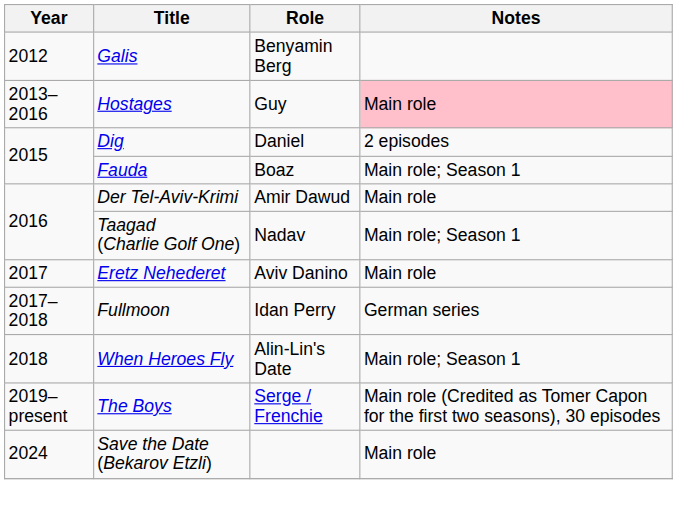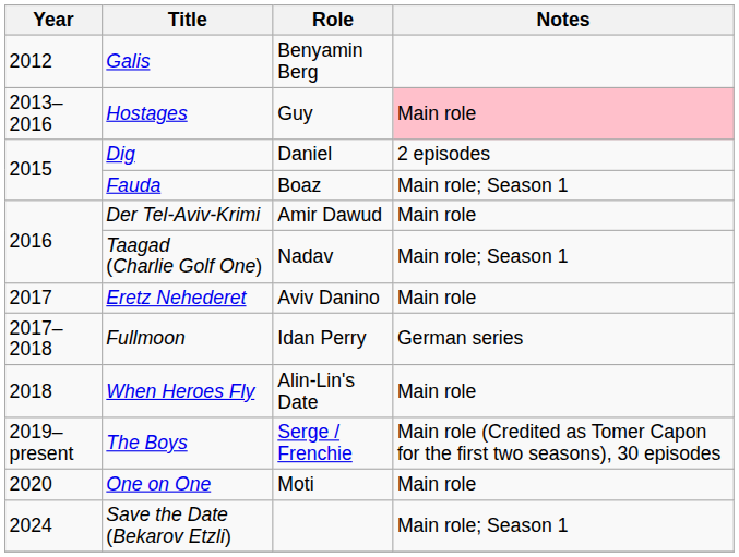When Heroes Fly | Notes: Main role; Season 1 -> Main role
+ row: 2020 | One on One | Moti | Main role
Save the Date (Bekarov Etzli) | Notes: Main role -> Main role; Season 1
